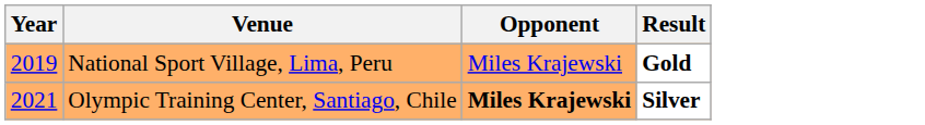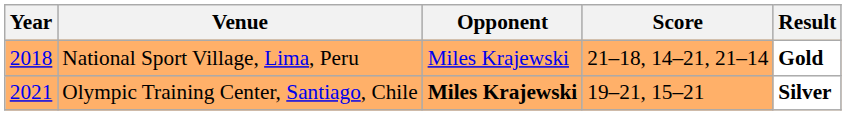+ column: Score | 21–18, 14–21, 21–14 | 19–21, 15–21
National Sport Village, Lima, Peru | Year: 2019 -> 2018
